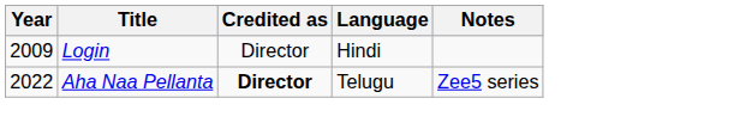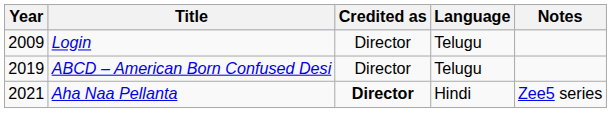Login | Language: Hindi -> Telugu
+ row: 2019 | ABCD – American Born Confused Desi | Director | Telugu
Aha Naa Pellanta | Year: 2022 -> 2021
Aha Naa Pellanta | Language: Telugu -> Hindi
